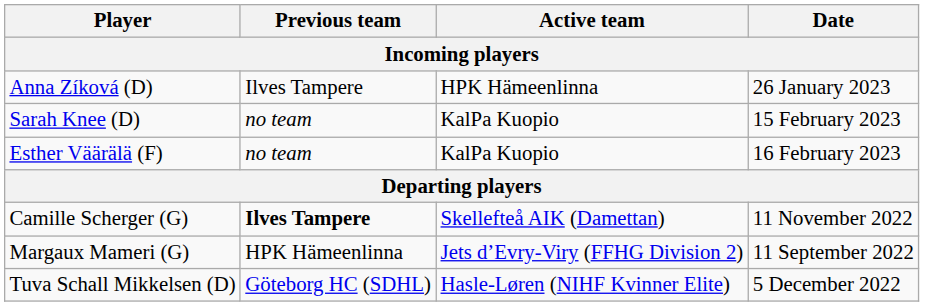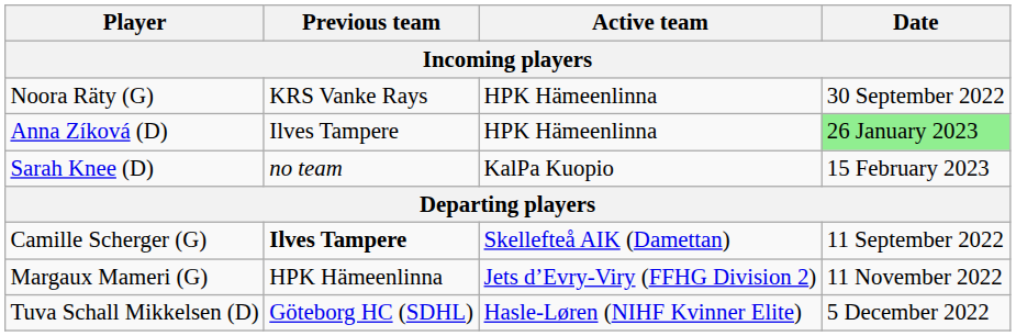+ row: Noora Räty (G) | KRS Vanke Rays | HPK Hämeenlinna | 30 September 2022
Anna Zíková (D) | Date: no background -> lightgreen background
- row: Esther Väärälä (F) | no team | KalPa Kuopio | 16 February 2023
Camille Scherger (G) | Date: 11 November 2022 -> 11 September 2022
Margaux Mameri (G) | Date: 11 September 2022 -> 11 November 2022
